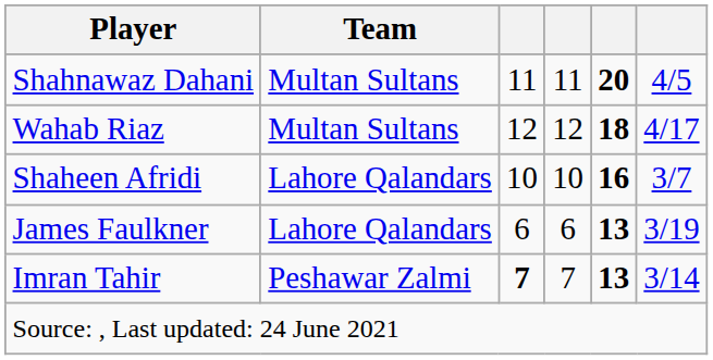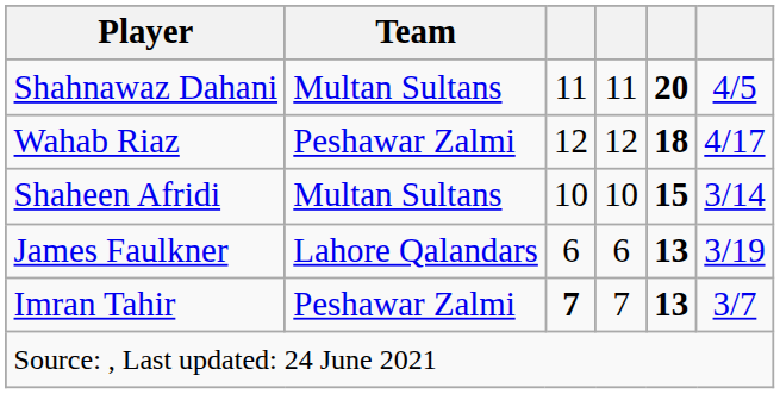Wahab Riaz | Team: Multan Sultans -> Peshawar Zalmi
Shaheen Afridi | Team: Lahore Qalandars -> Multan Sultans
Shaheen Afridi | column 5: 16 -> 15
Shaheen Afridi | column 6: 3/7 -> 3/14
Imran Tahir | column 6: 3/14 -> 3/7
